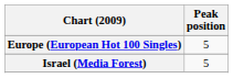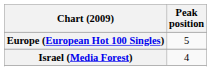Israel (Media Forest) | Peak position: 5 -> 4
